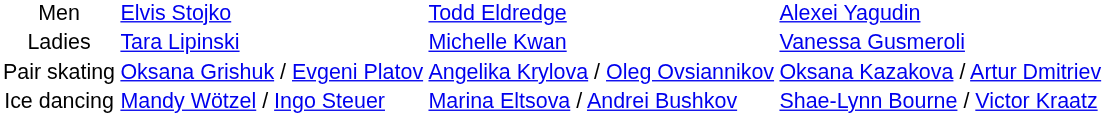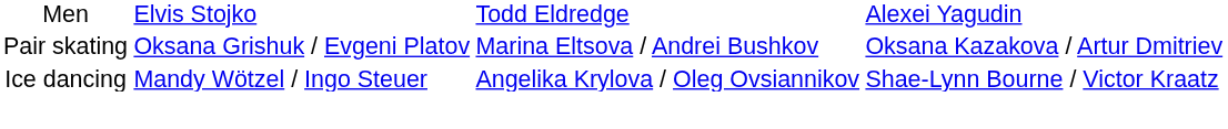- row: Ladies | Tara Lipinski | Michelle Kwan | Vanessa Gusmeroli
Pair skating | column 3: Angelika Krylova / Oleg Ovsiannikov -> Marina Eltsova / Andrei Bushkov
Ice dancing | column 3: Marina Eltsova / Andrei Bushkov -> Angelika Krylova / Oleg Ovsiannikov
